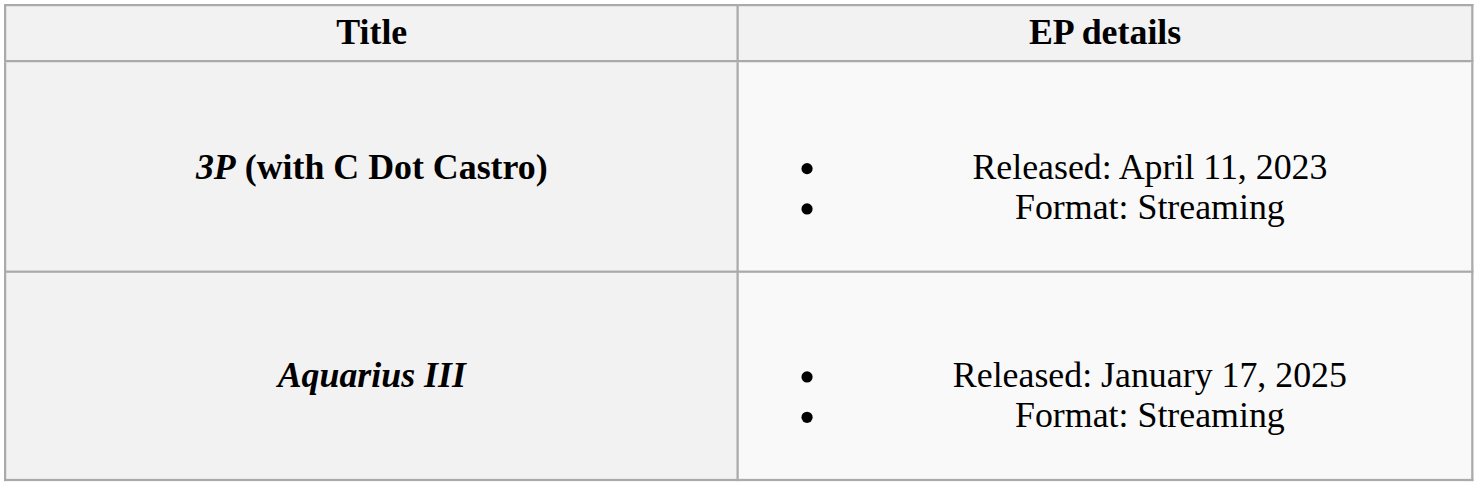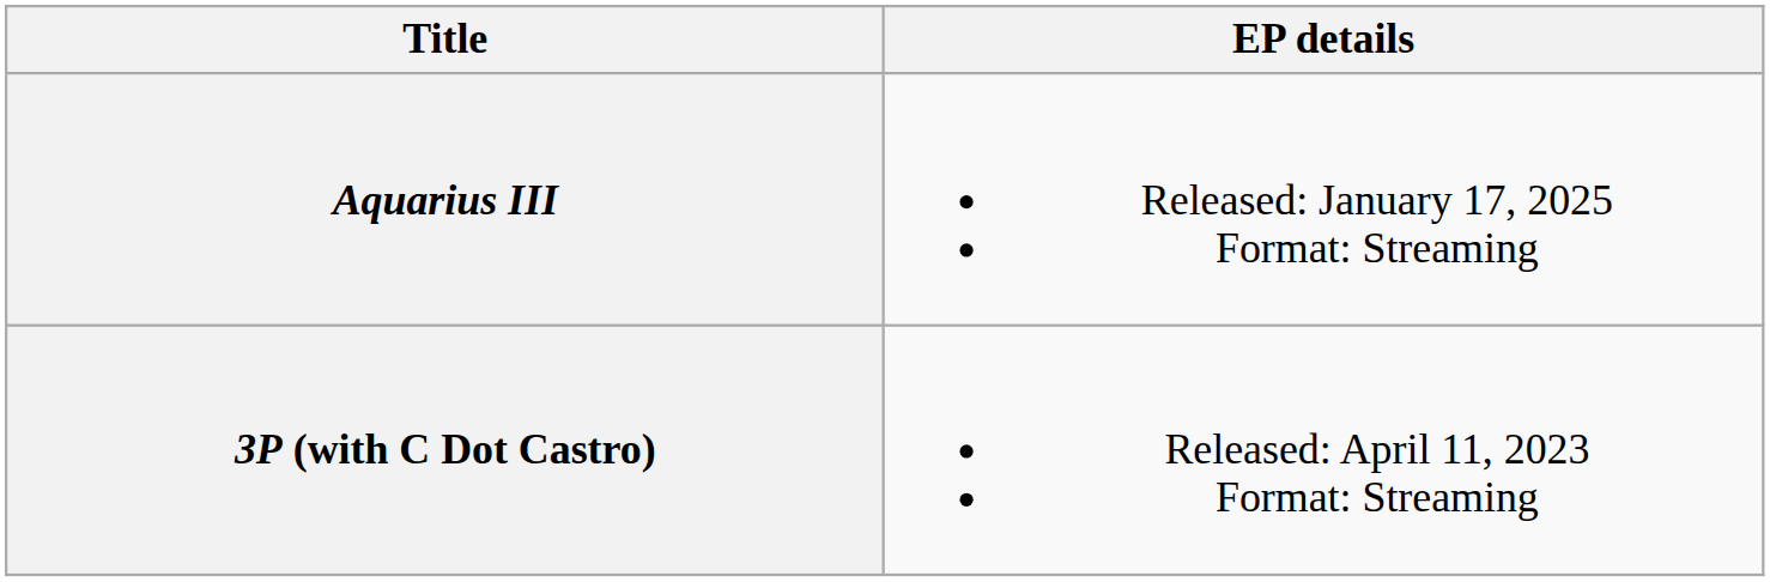rows swapped: 3P (with C Dot Castro) <-> Aquarius III
